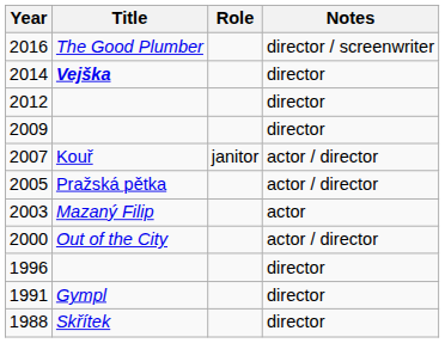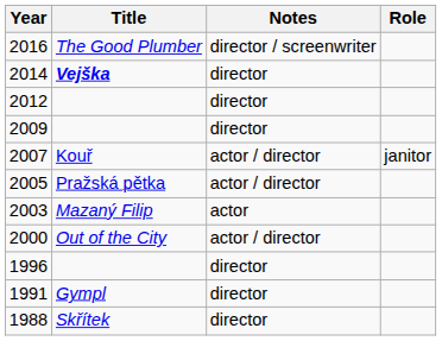columns swapped: Role <-> Notes
